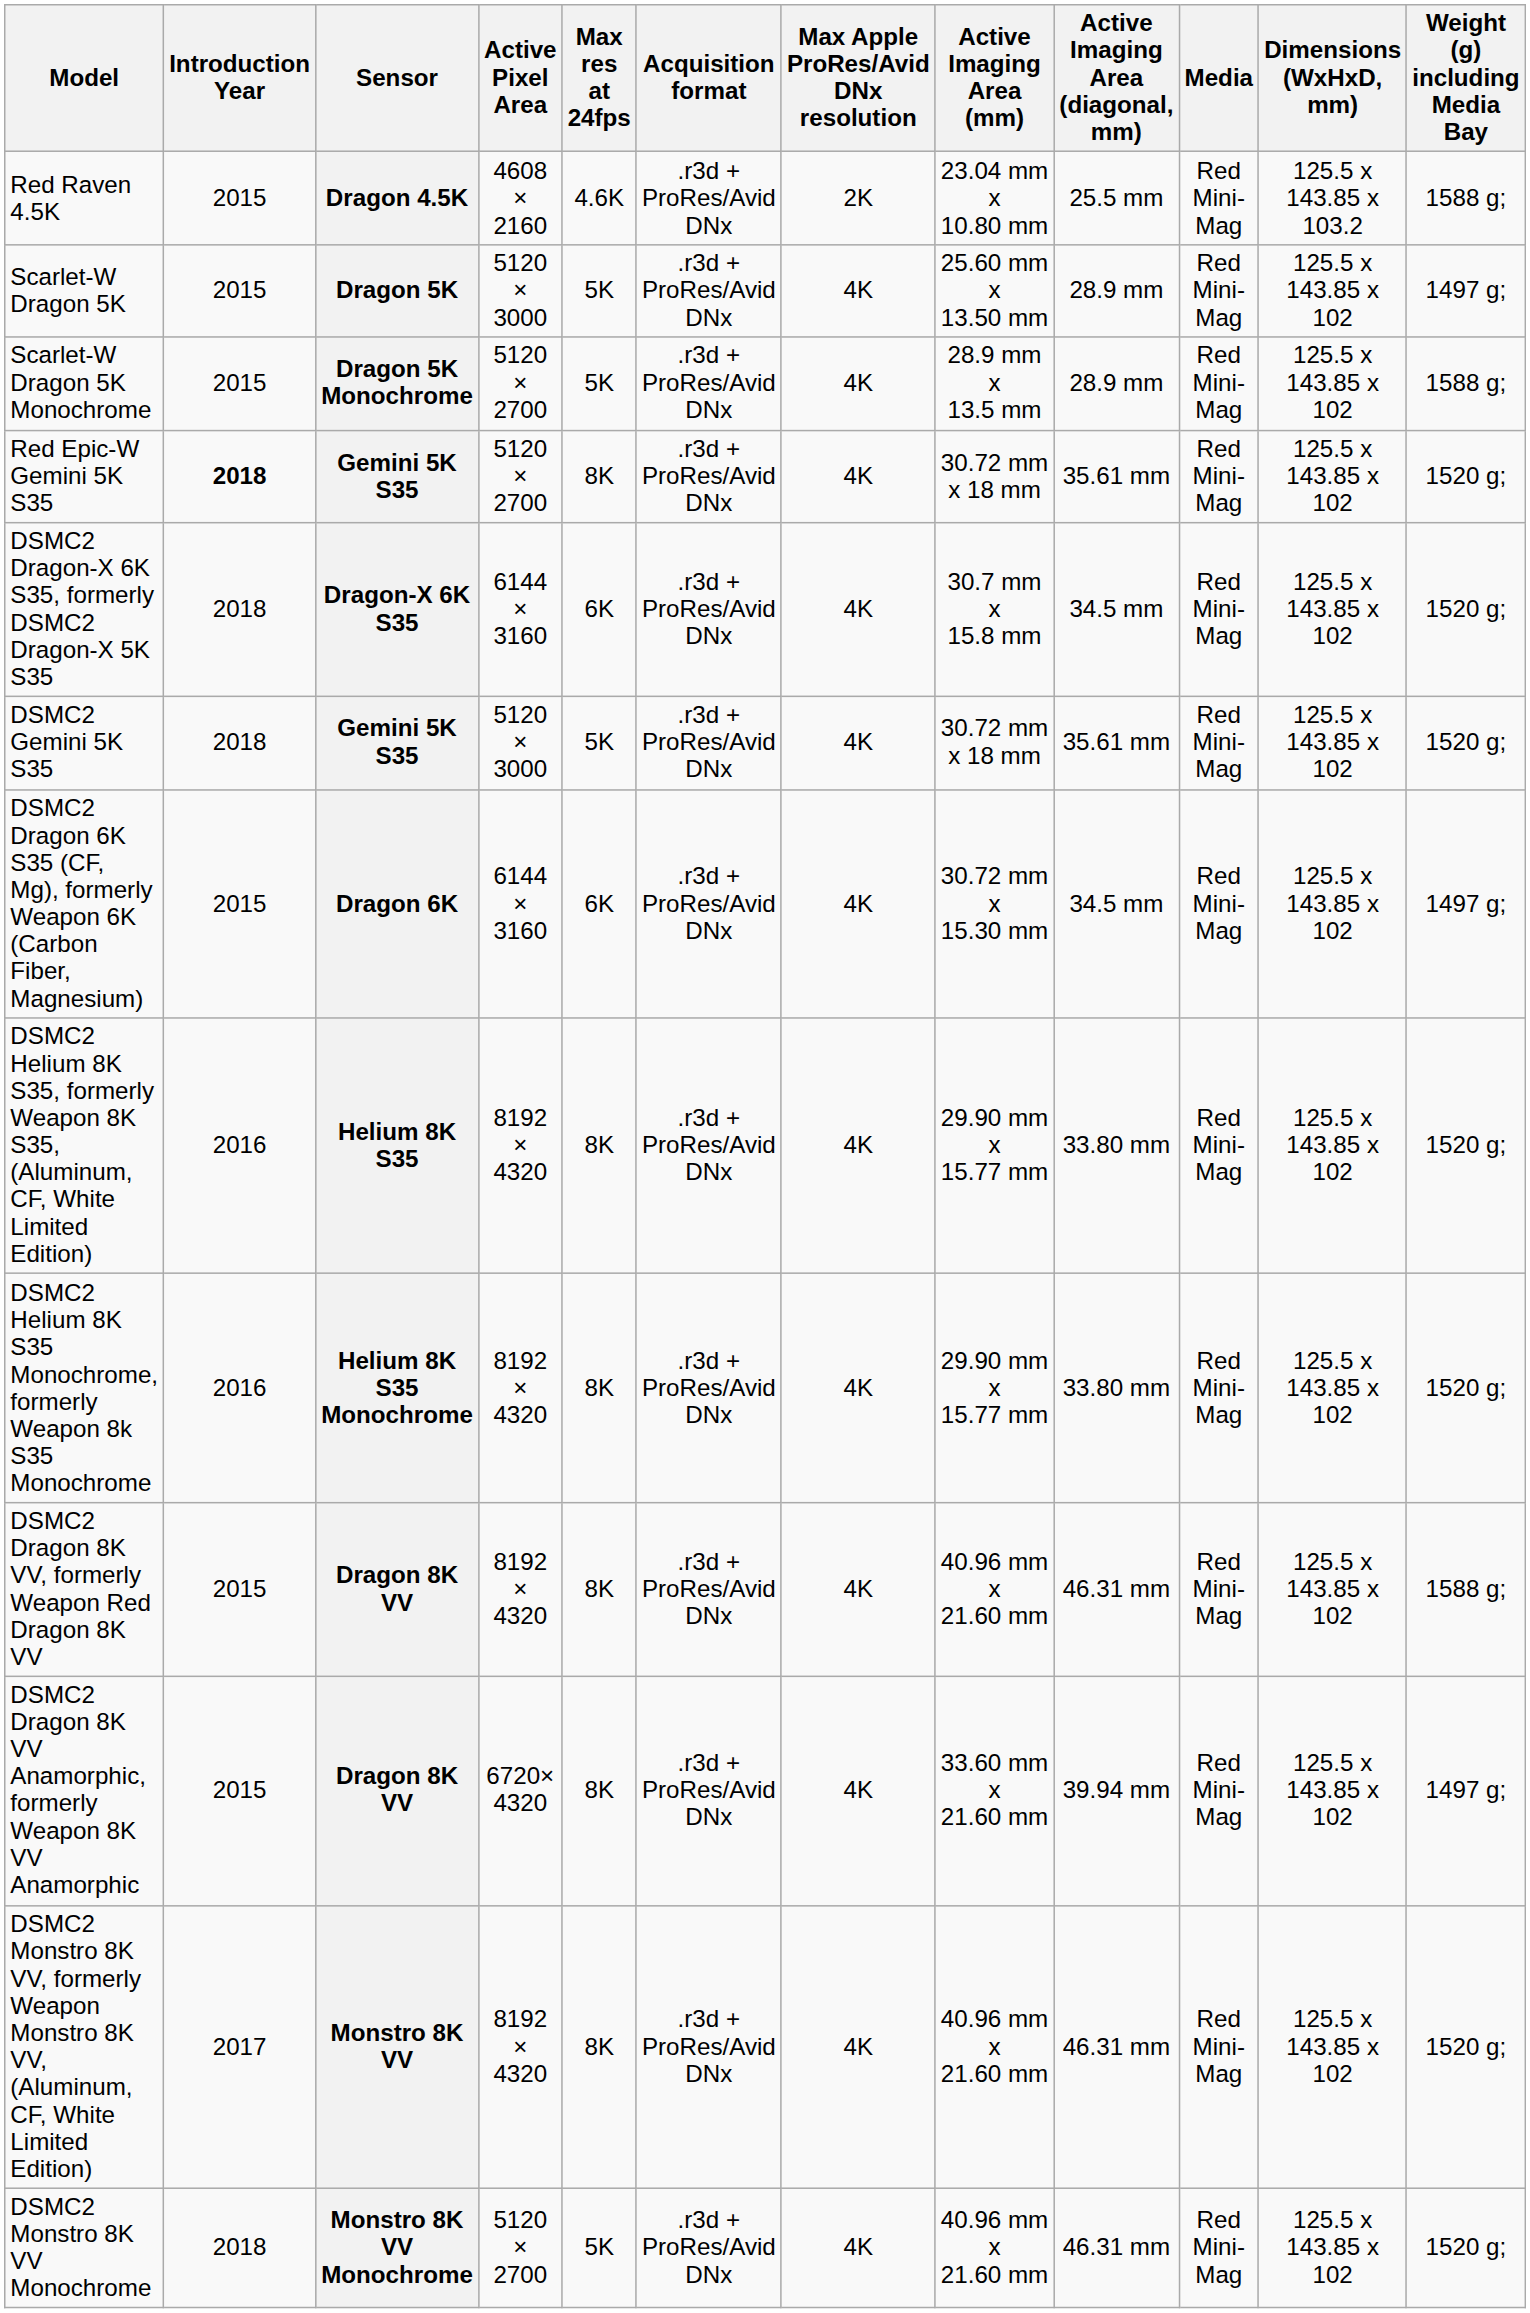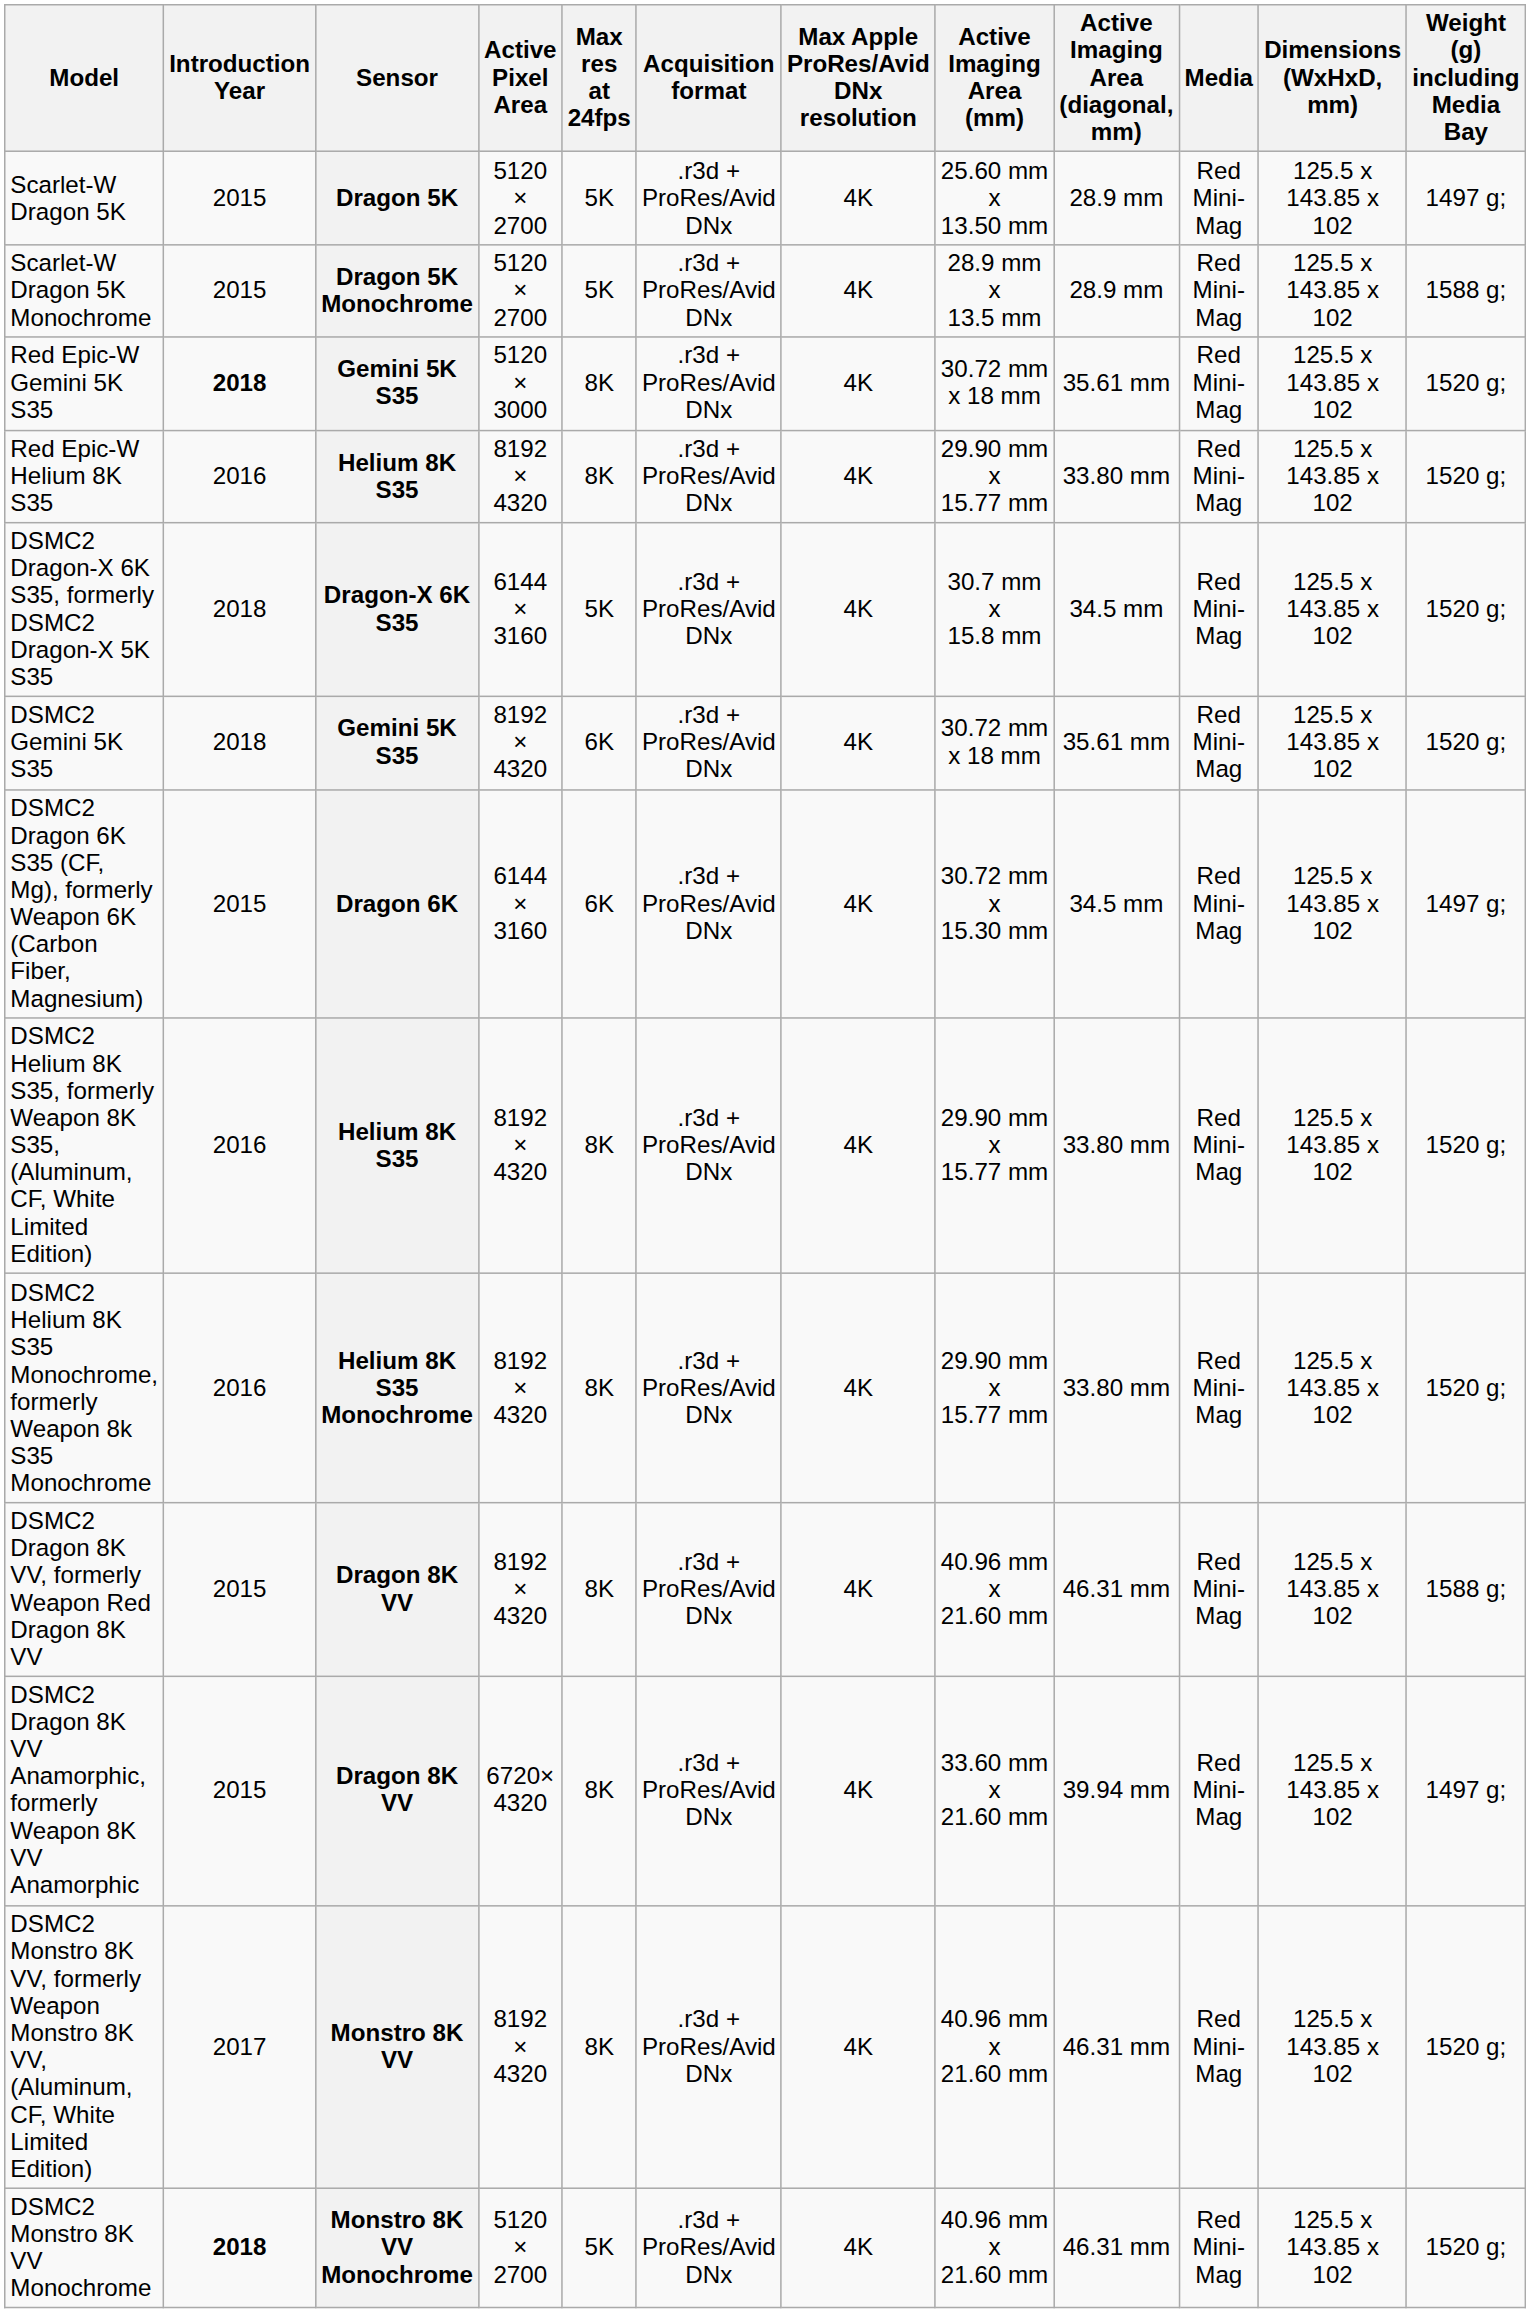- row: Red Raven 4.5K | 2015 | Dragon 4.5K | 4608 × 2160 | 4.6K | .r3d + ProRes/Avid DNx | 2K | 23.04 mm x 10.80 mm | 25.5 mm | Red Mini-Mag | 125.5 x 143.85 x 103.2 | 1588 g;
Scarlet-W Dragon 5K | Active Pixel Area: 5120 × 3000 -> 5120 × 2700
Red Epic-W Gemini 5K S35 | Active Pixel Area: 5120 × 2700 -> 5120 × 3000
+ row: Red Epic-W Helium 8K S35 | 2016 | Helium 8K S35 | 8192 × 4320 | 8K | .r3d + ProRes/Avid DNx | 4K | 29.90 mm x 15.77 mm | 33.80 mm | Red Mini-Mag | 125.5 x 143.85 x 102 | 1520 g;
DSMC2 Dragon-X 6K S35, formerly DSMC2 Dragon-X 5K S35 | Max res at 24fps: 6K -> 5K
DSMC2 Gemini 5K S35 | Active Pixel Area: 5120 × 3000 -> 8192 × 4320
DSMC2 Gemini 5K S35 | Max res at 24fps: 5K -> 6K
DSMC2 Monstro 8K VV Monochrome | Introduction Year: normal -> bold
